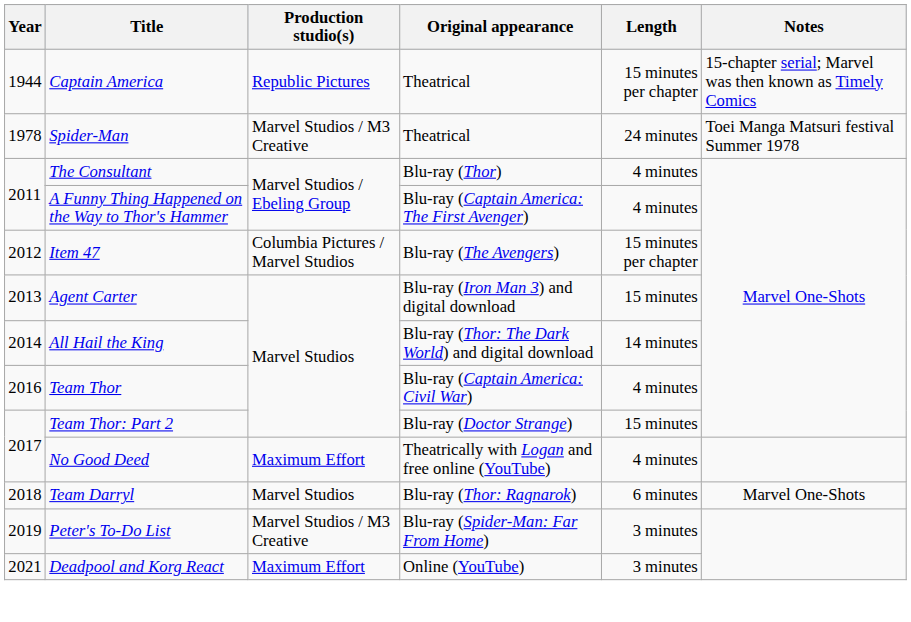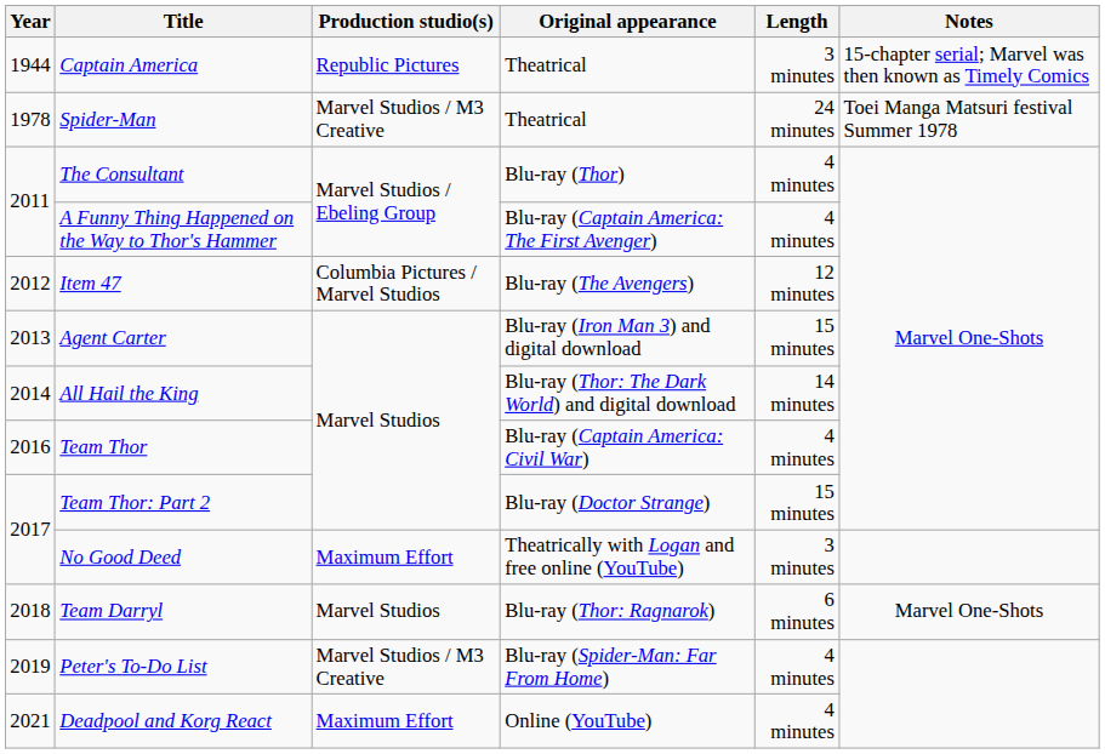Captain America | Length: 15 minutes per chapter -> 3 minutes
Item 47 | Length: 15 minutes per chapter -> 12 minutes
No Good Deed | Length: 4 minutes -> 3 minutes
Peter's To-Do List | Length: 3 minutes -> 4 minutes
Deadpool and Korg React | Length: 3 minutes -> 4 minutes
